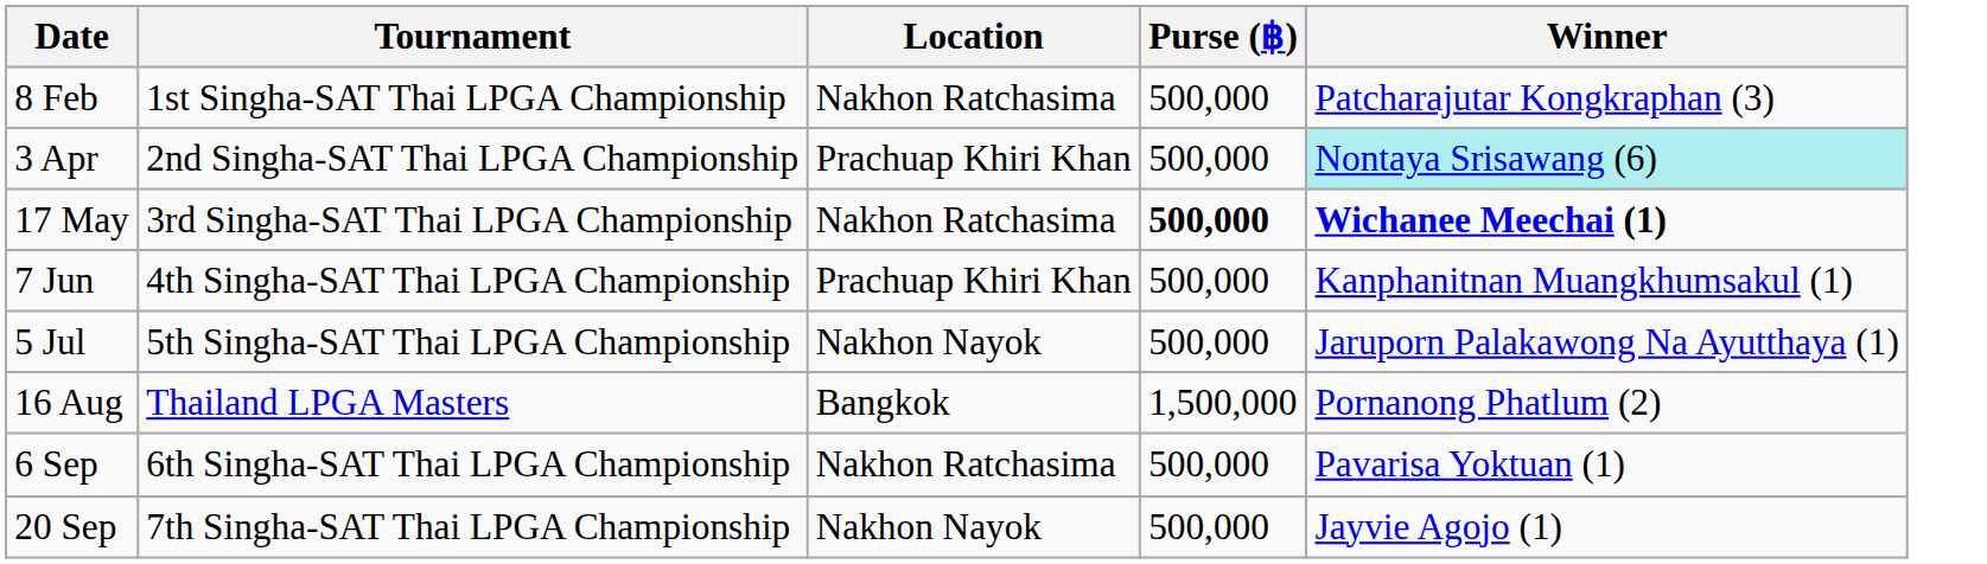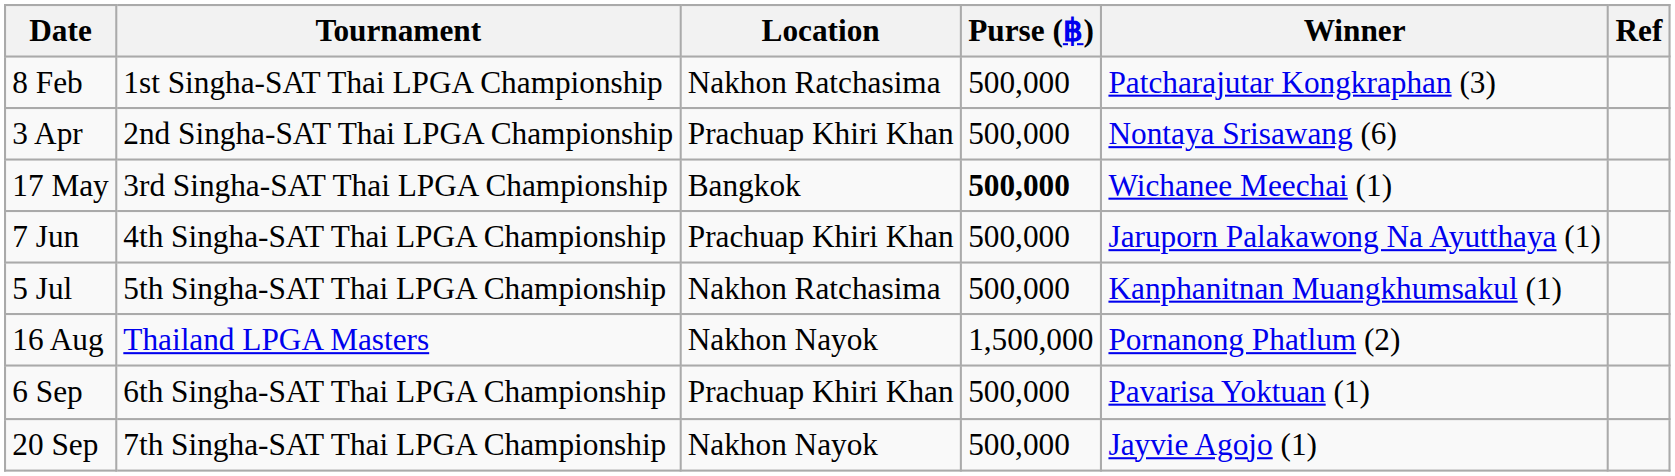+ column: Ref
3 Apr | Winner: paleturquoise background -> no background
17 May | Location: Nakhon Ratchasima -> Bangkok
17 May | Winner: bold -> normal
7 Jun | Winner: Kanphanitnan Muangkhumsakul (1) -> Jaruporn Palakawong Na Ayutthaya (1)
5 Jul | Location: Nakhon Nayok -> Nakhon Ratchasima
5 Jul | Winner: Jaruporn Palakawong Na Ayutthaya (1) -> Kanphanitnan Muangkhumsakul (1)
16 Aug | Location: Bangkok -> Nakhon Nayok
6 Sep | Location: Nakhon Ratchasima -> Prachuap Khiri Khan
